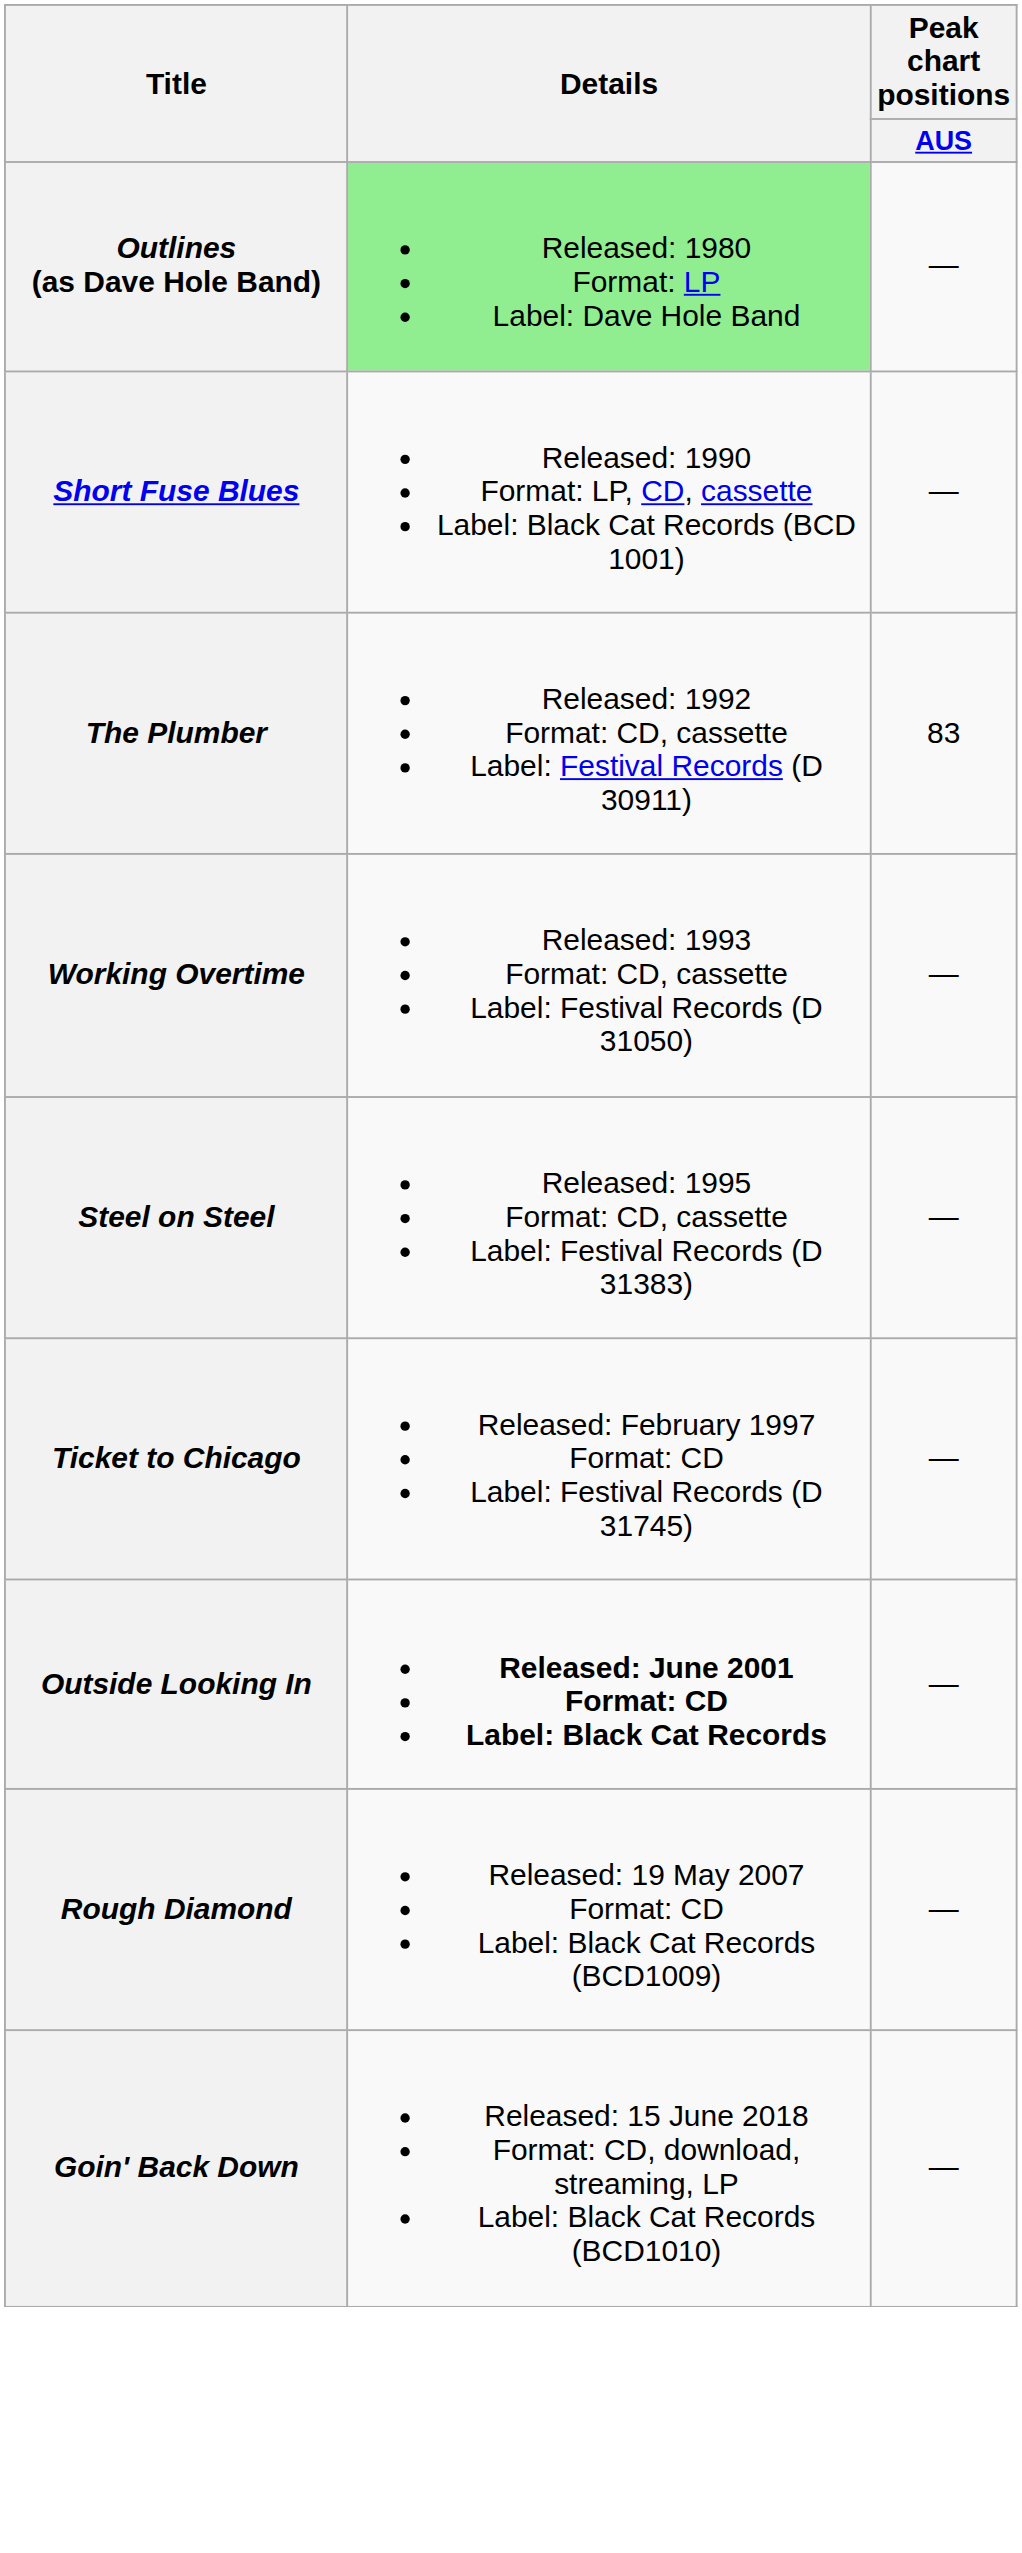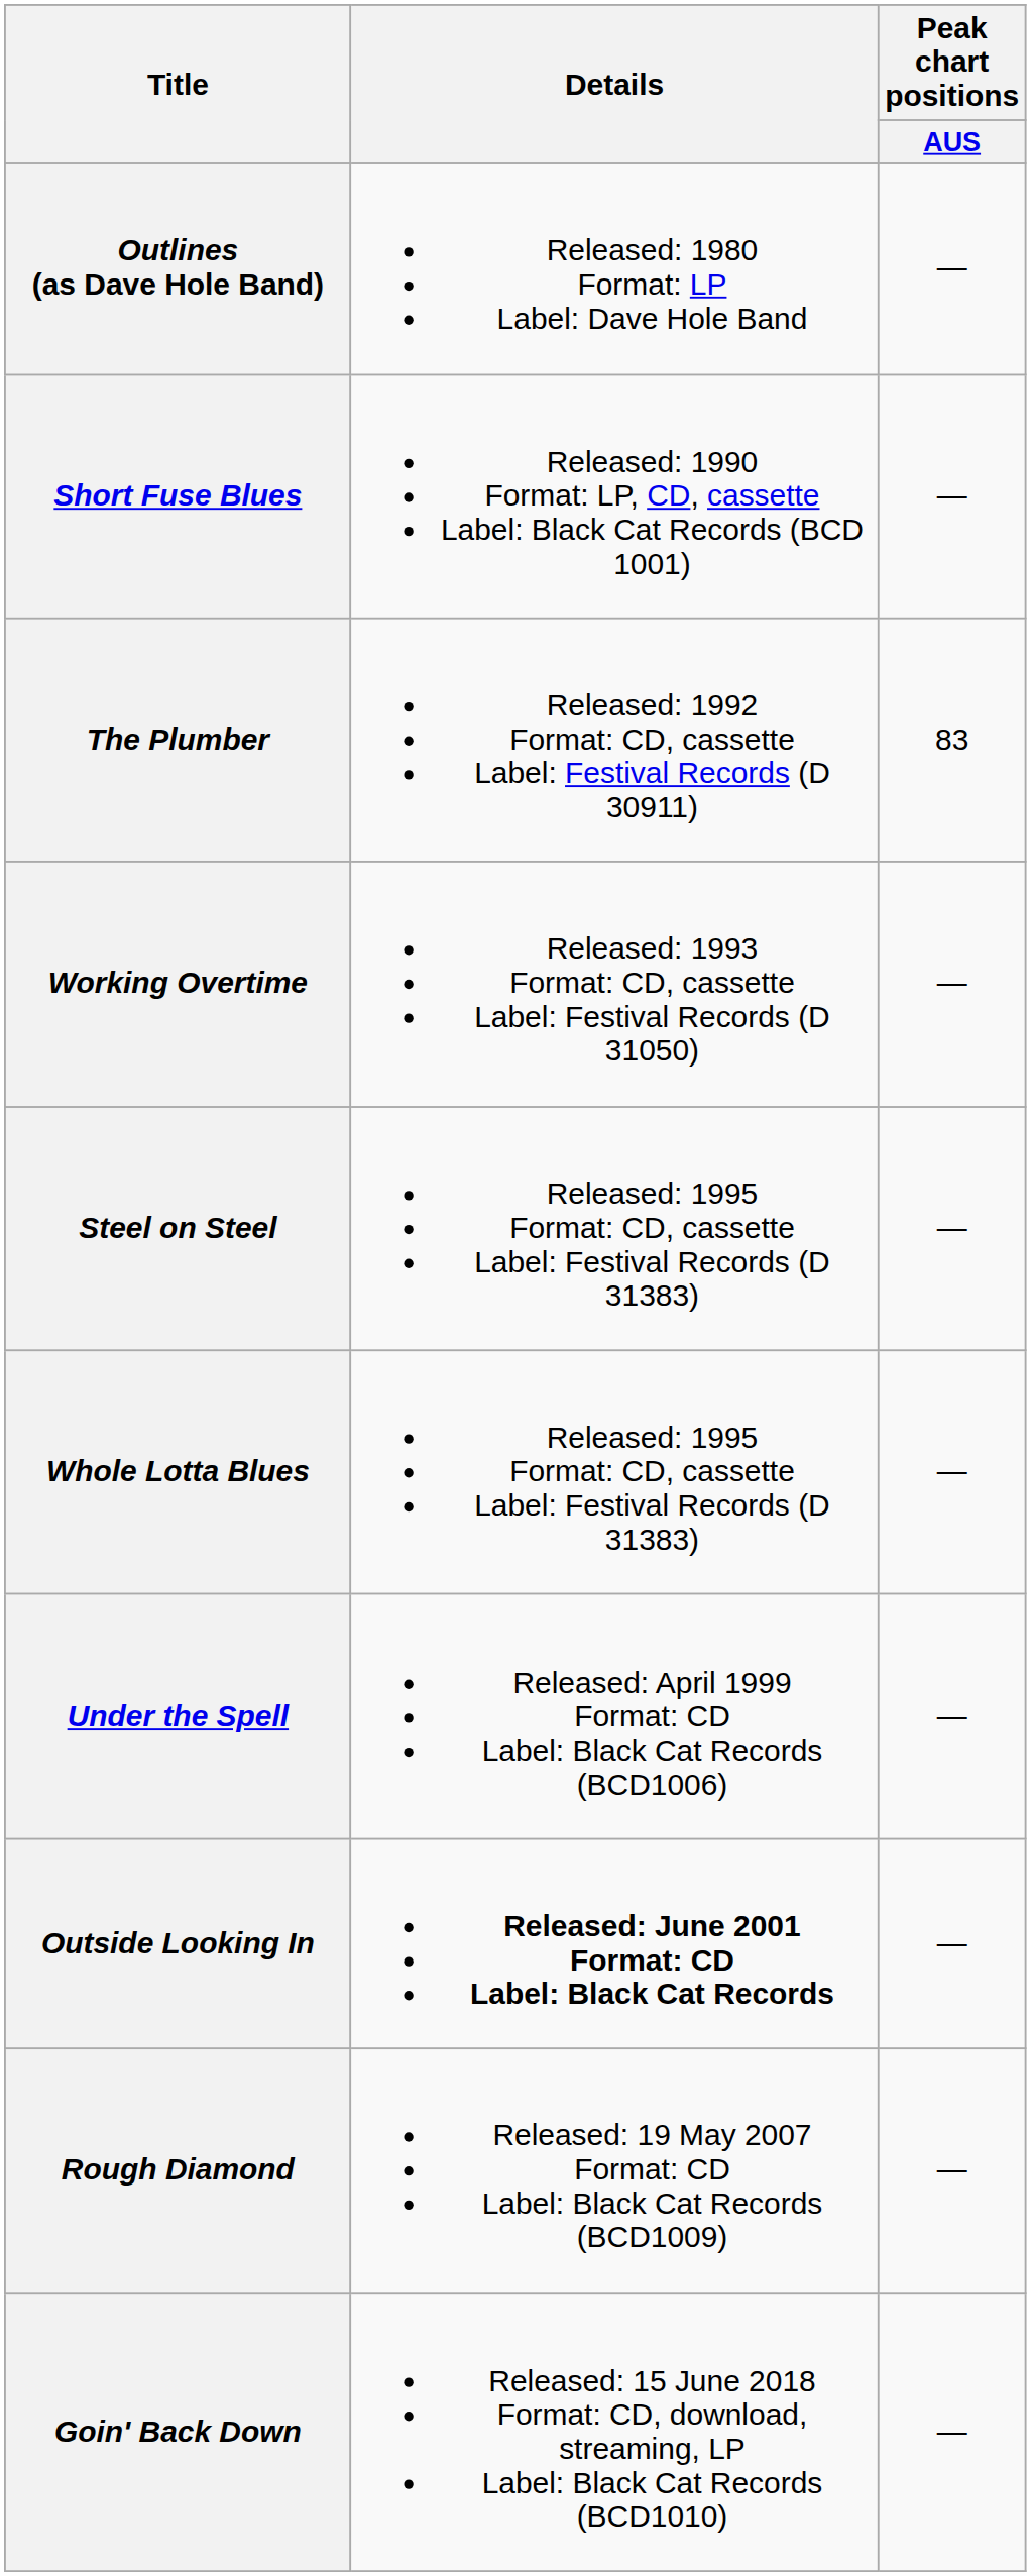Outlines (as Dave Hole Band) | Details: lightgreen background -> no background
+ row: Whole Lotta Blues | Released: 1995 Format: CD, cassette Label: Festival Records (D 31383) | —
- row: Ticket to Chicago | Released: February 1997 Format: CD Label: Festival Records (D 31745) | —
+ row: Under the Spell | Released: April 1999 Format: CD Label: Black Cat Records (BCD1006) | —
